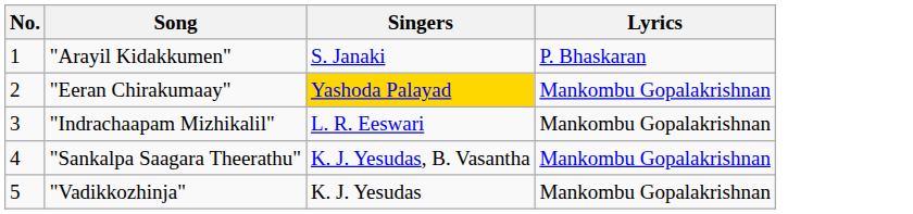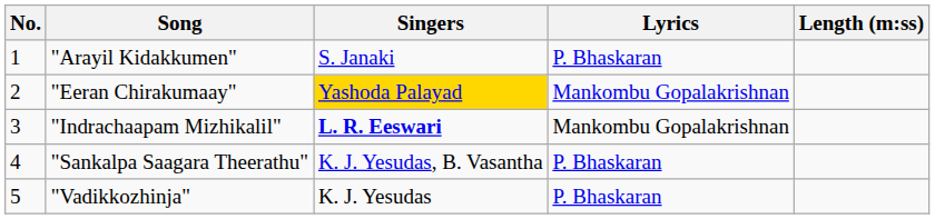+ column: Length (m:ss)
"Indrachaapam Mizhikalil" | Singers: normal -> bold
"Sankalpa Saagara Theerathu" | Lyrics: Mankombu Gopalakrishnan -> P. Bhaskaran
"Vadikkozhinja" | Lyrics: Mankombu Gopalakrishnan -> P. Bhaskaran
